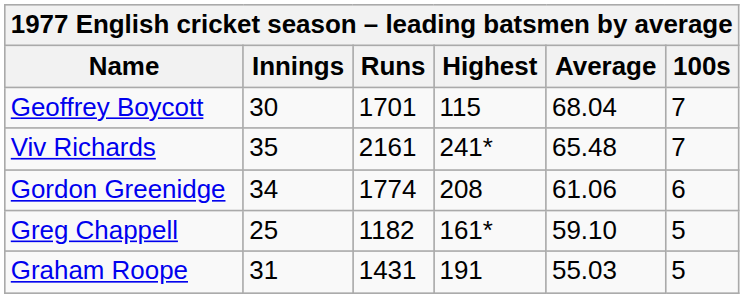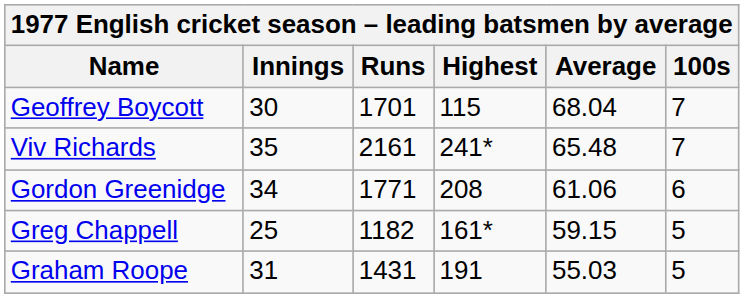Gordon Greenidge | Runs: 1774 -> 1771
Greg Chappell | Average: 59.10 -> 59.15
